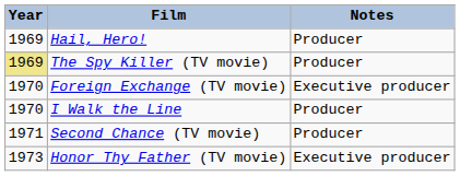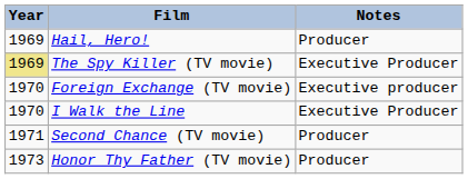The Spy Killer (TV movie) | Notes: Producer -> Executive Producer
I Walk the Line | Notes: Producer -> Executive Producer
Honor Thy Father (TV movie) | Notes: Executive producer -> Producer
